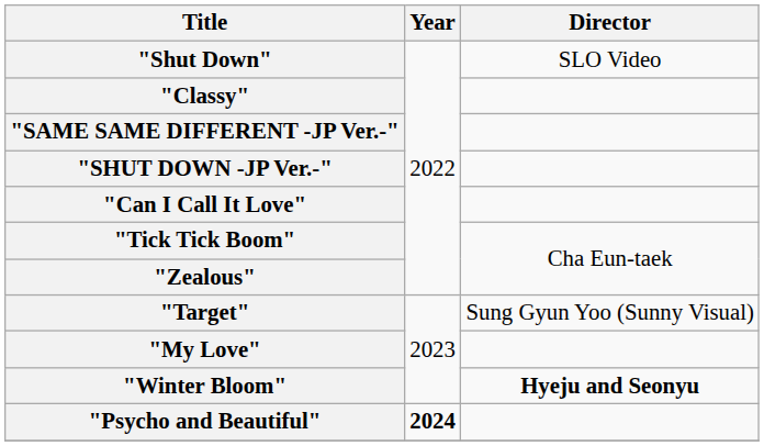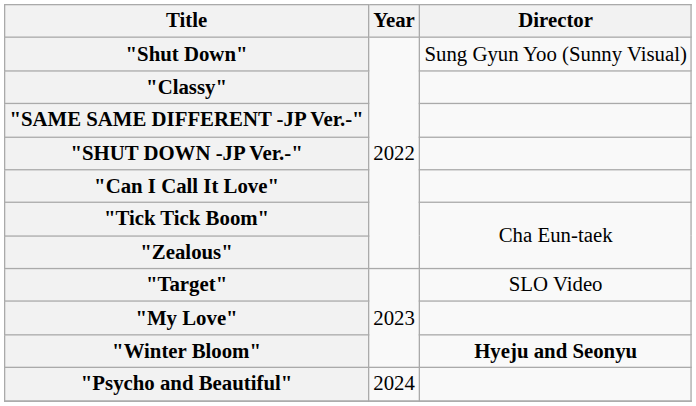"Shut Down" | Director: SLO Video -> Sung Gyun Yoo (Sunny Visual)
"Target" | Director: Sung Gyun Yoo (Sunny Visual) -> SLO Video
"Psycho and Beautiful" | Year: bold -> normal
